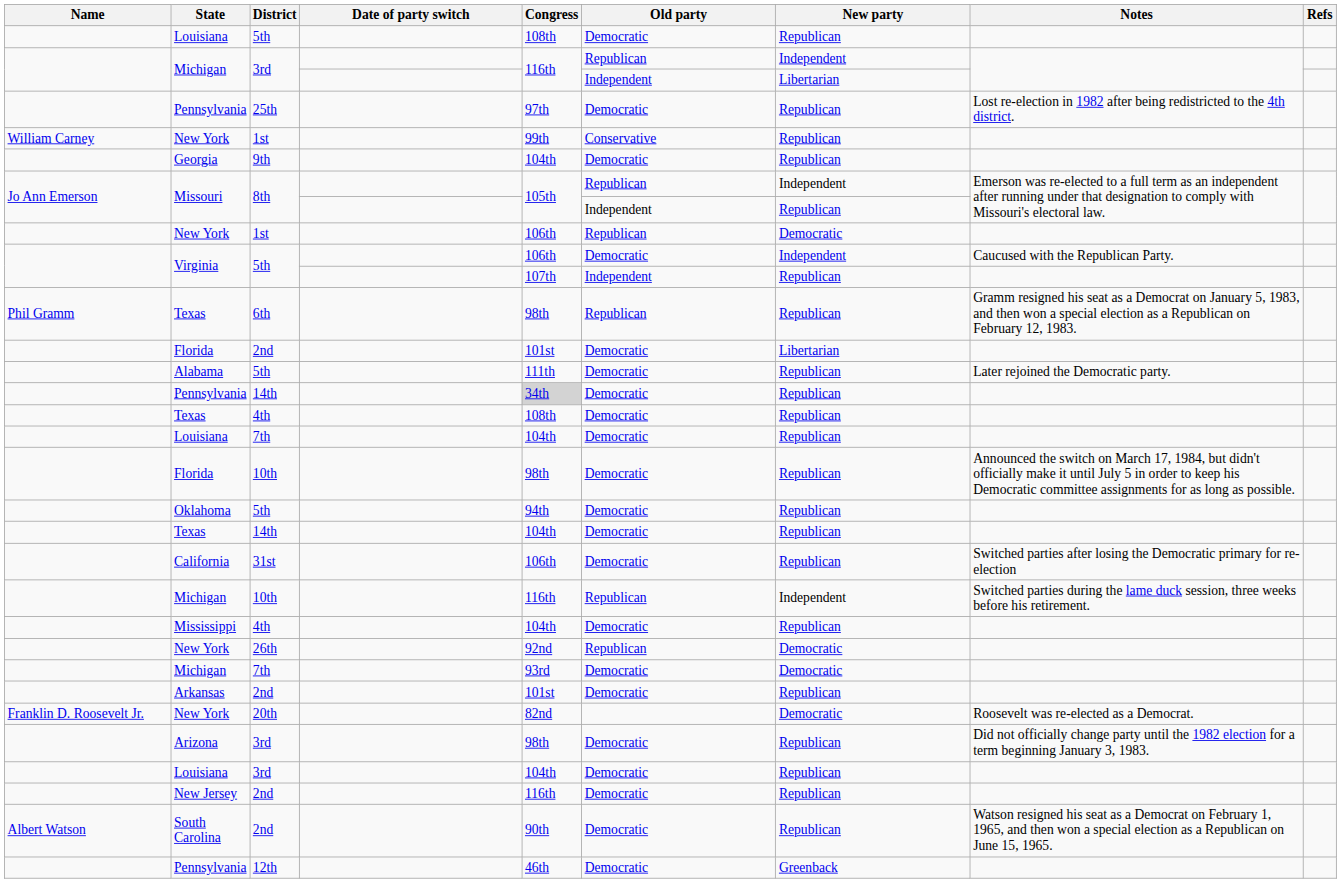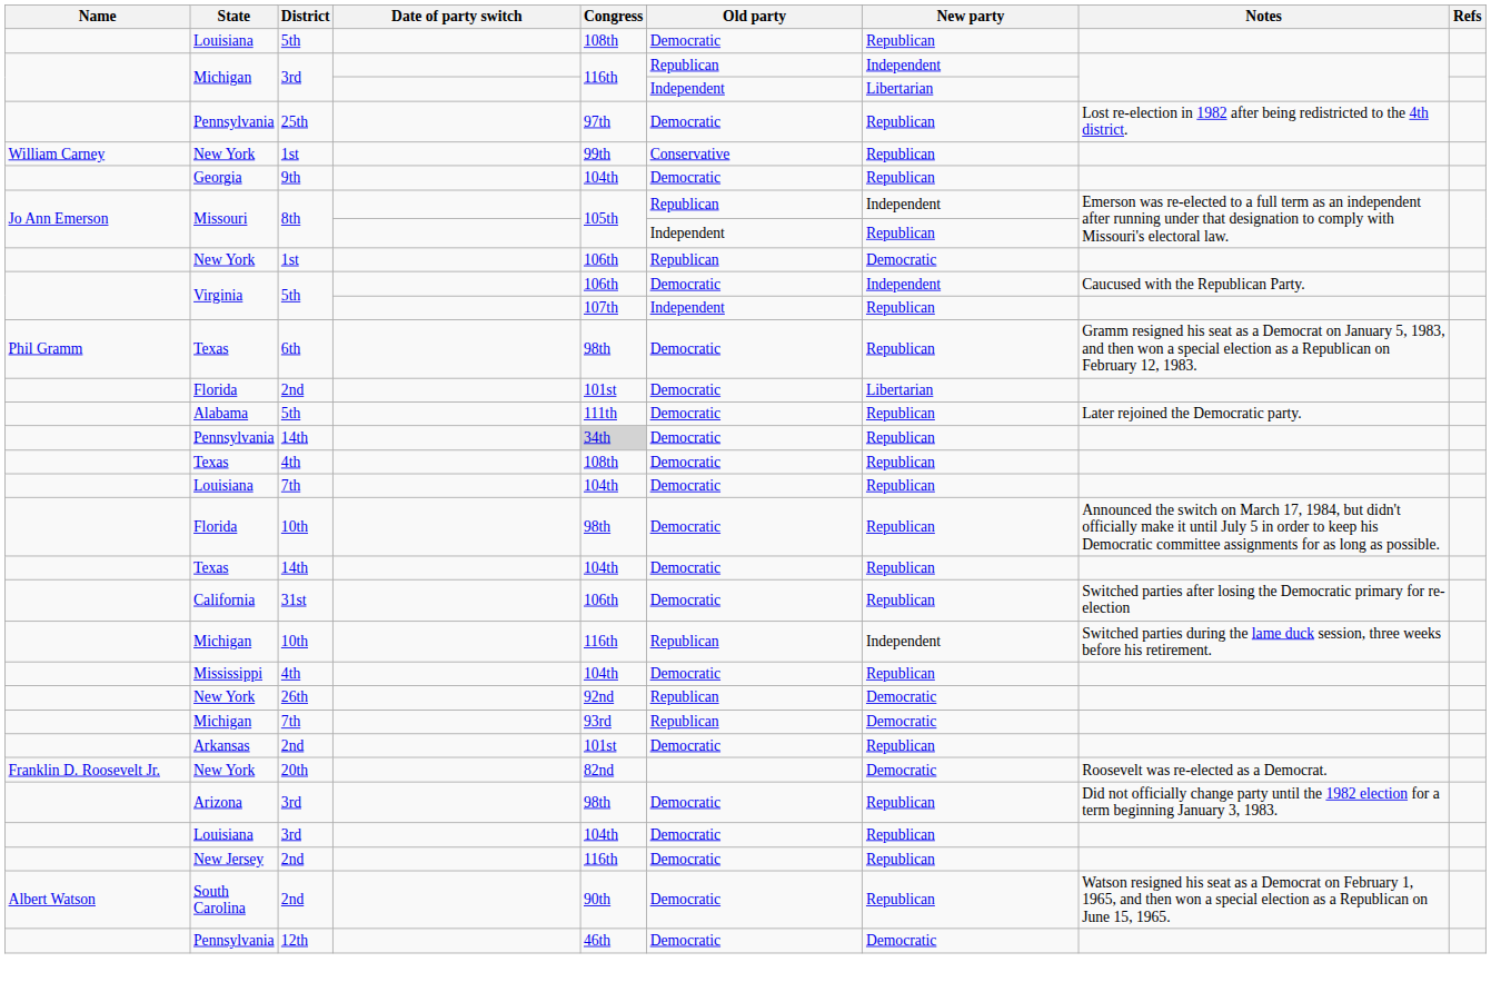Texas / 6th | Old party: Republican -> Democratic
- row: Oklahoma | 5th | 94th | Democratic | Republican
Michigan / 7th | Old party: Democratic -> Republican
Pennsylvania / 12th | New party: Greenback -> Democratic
